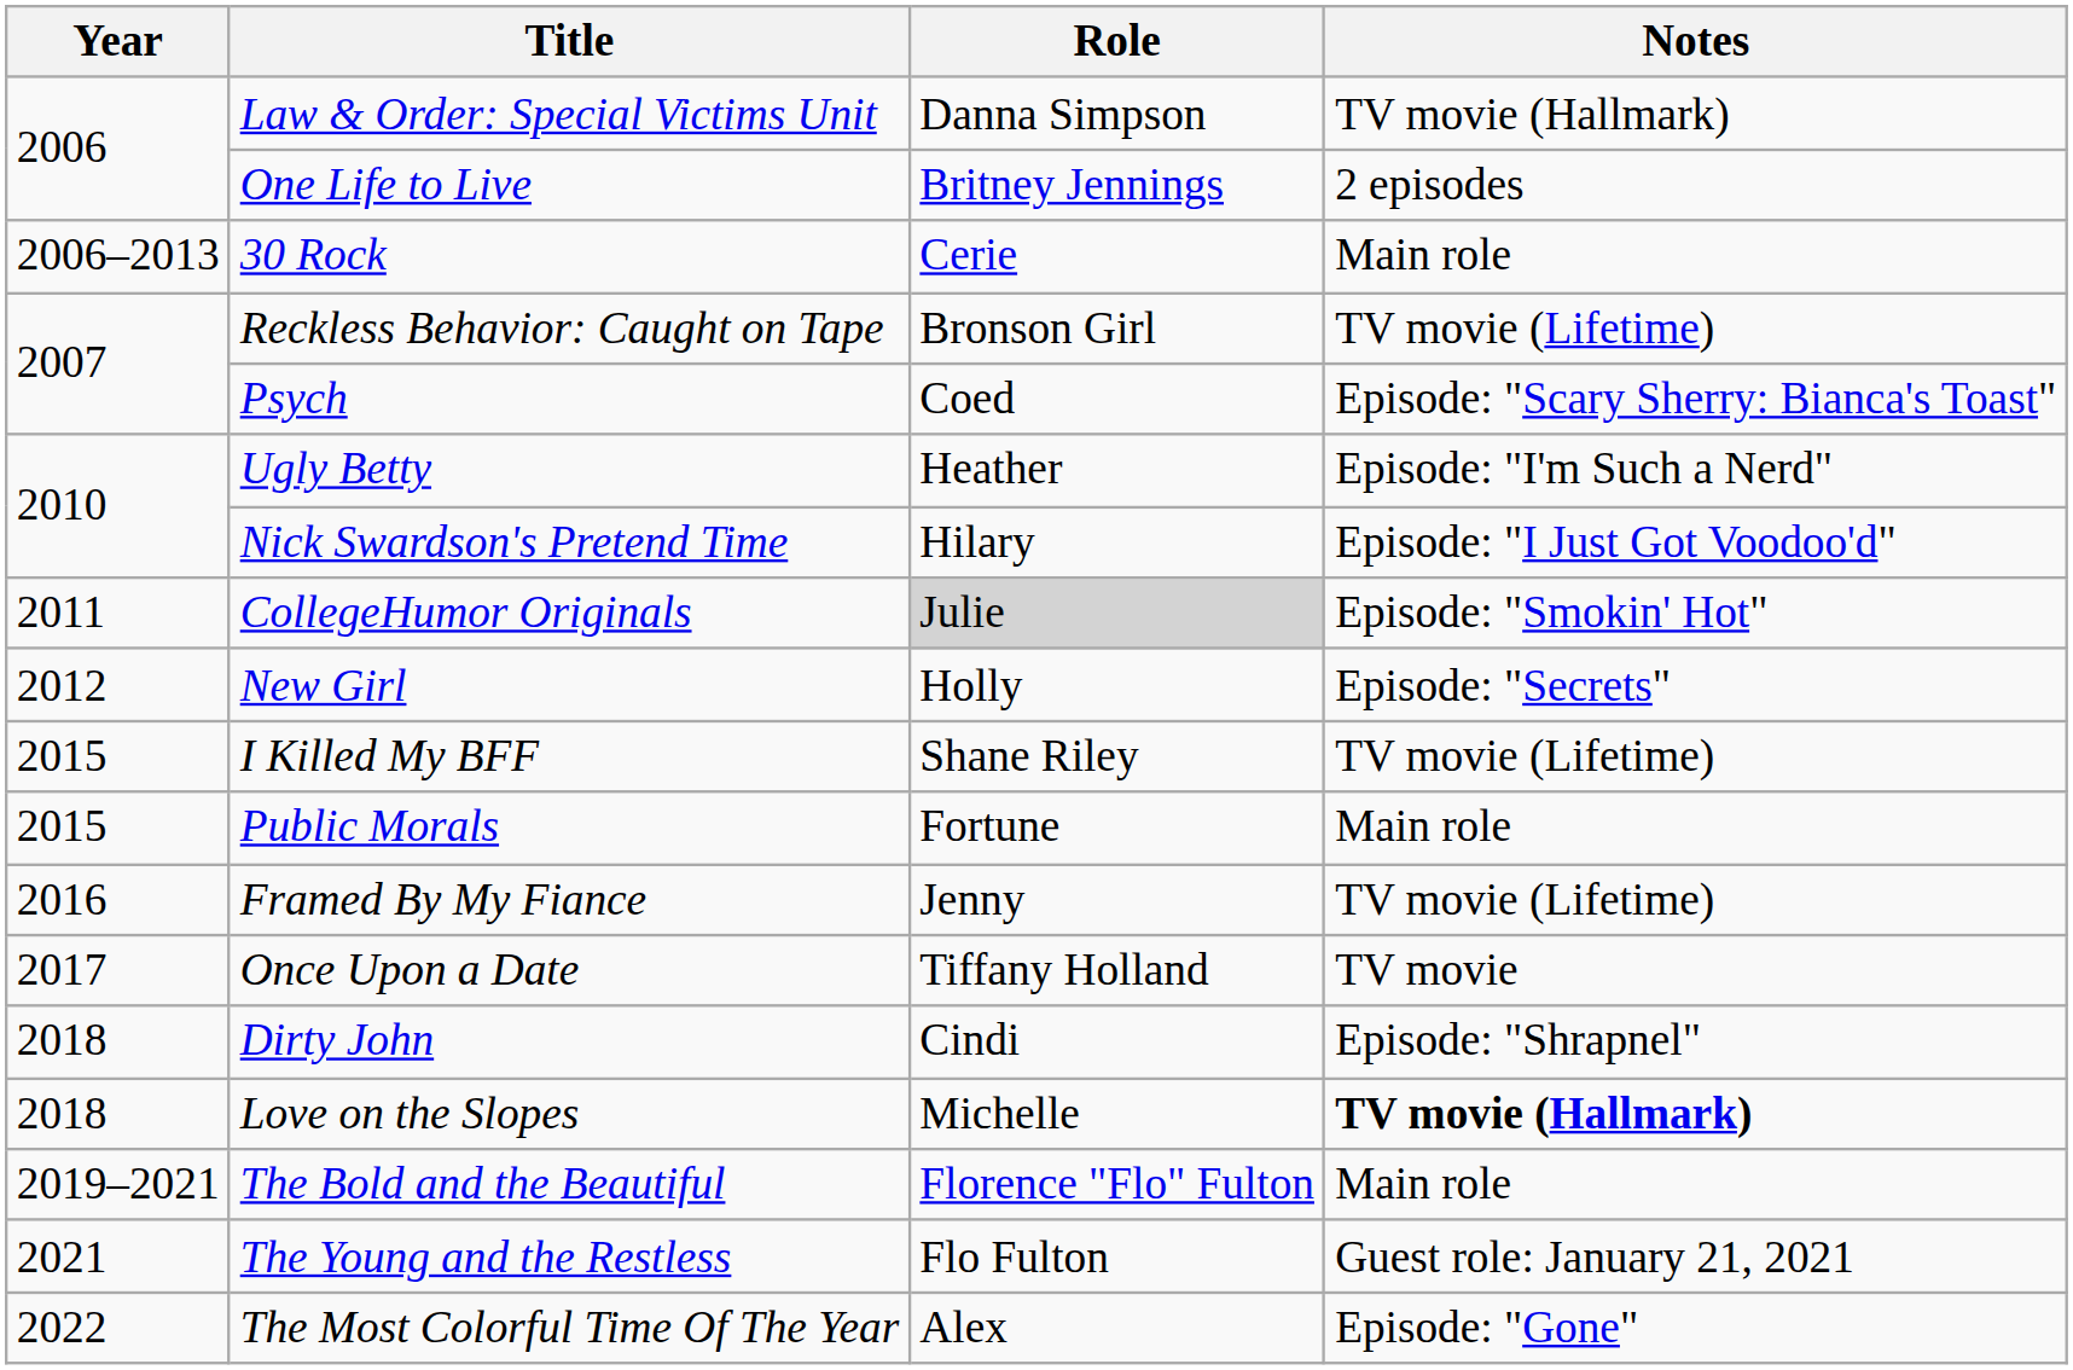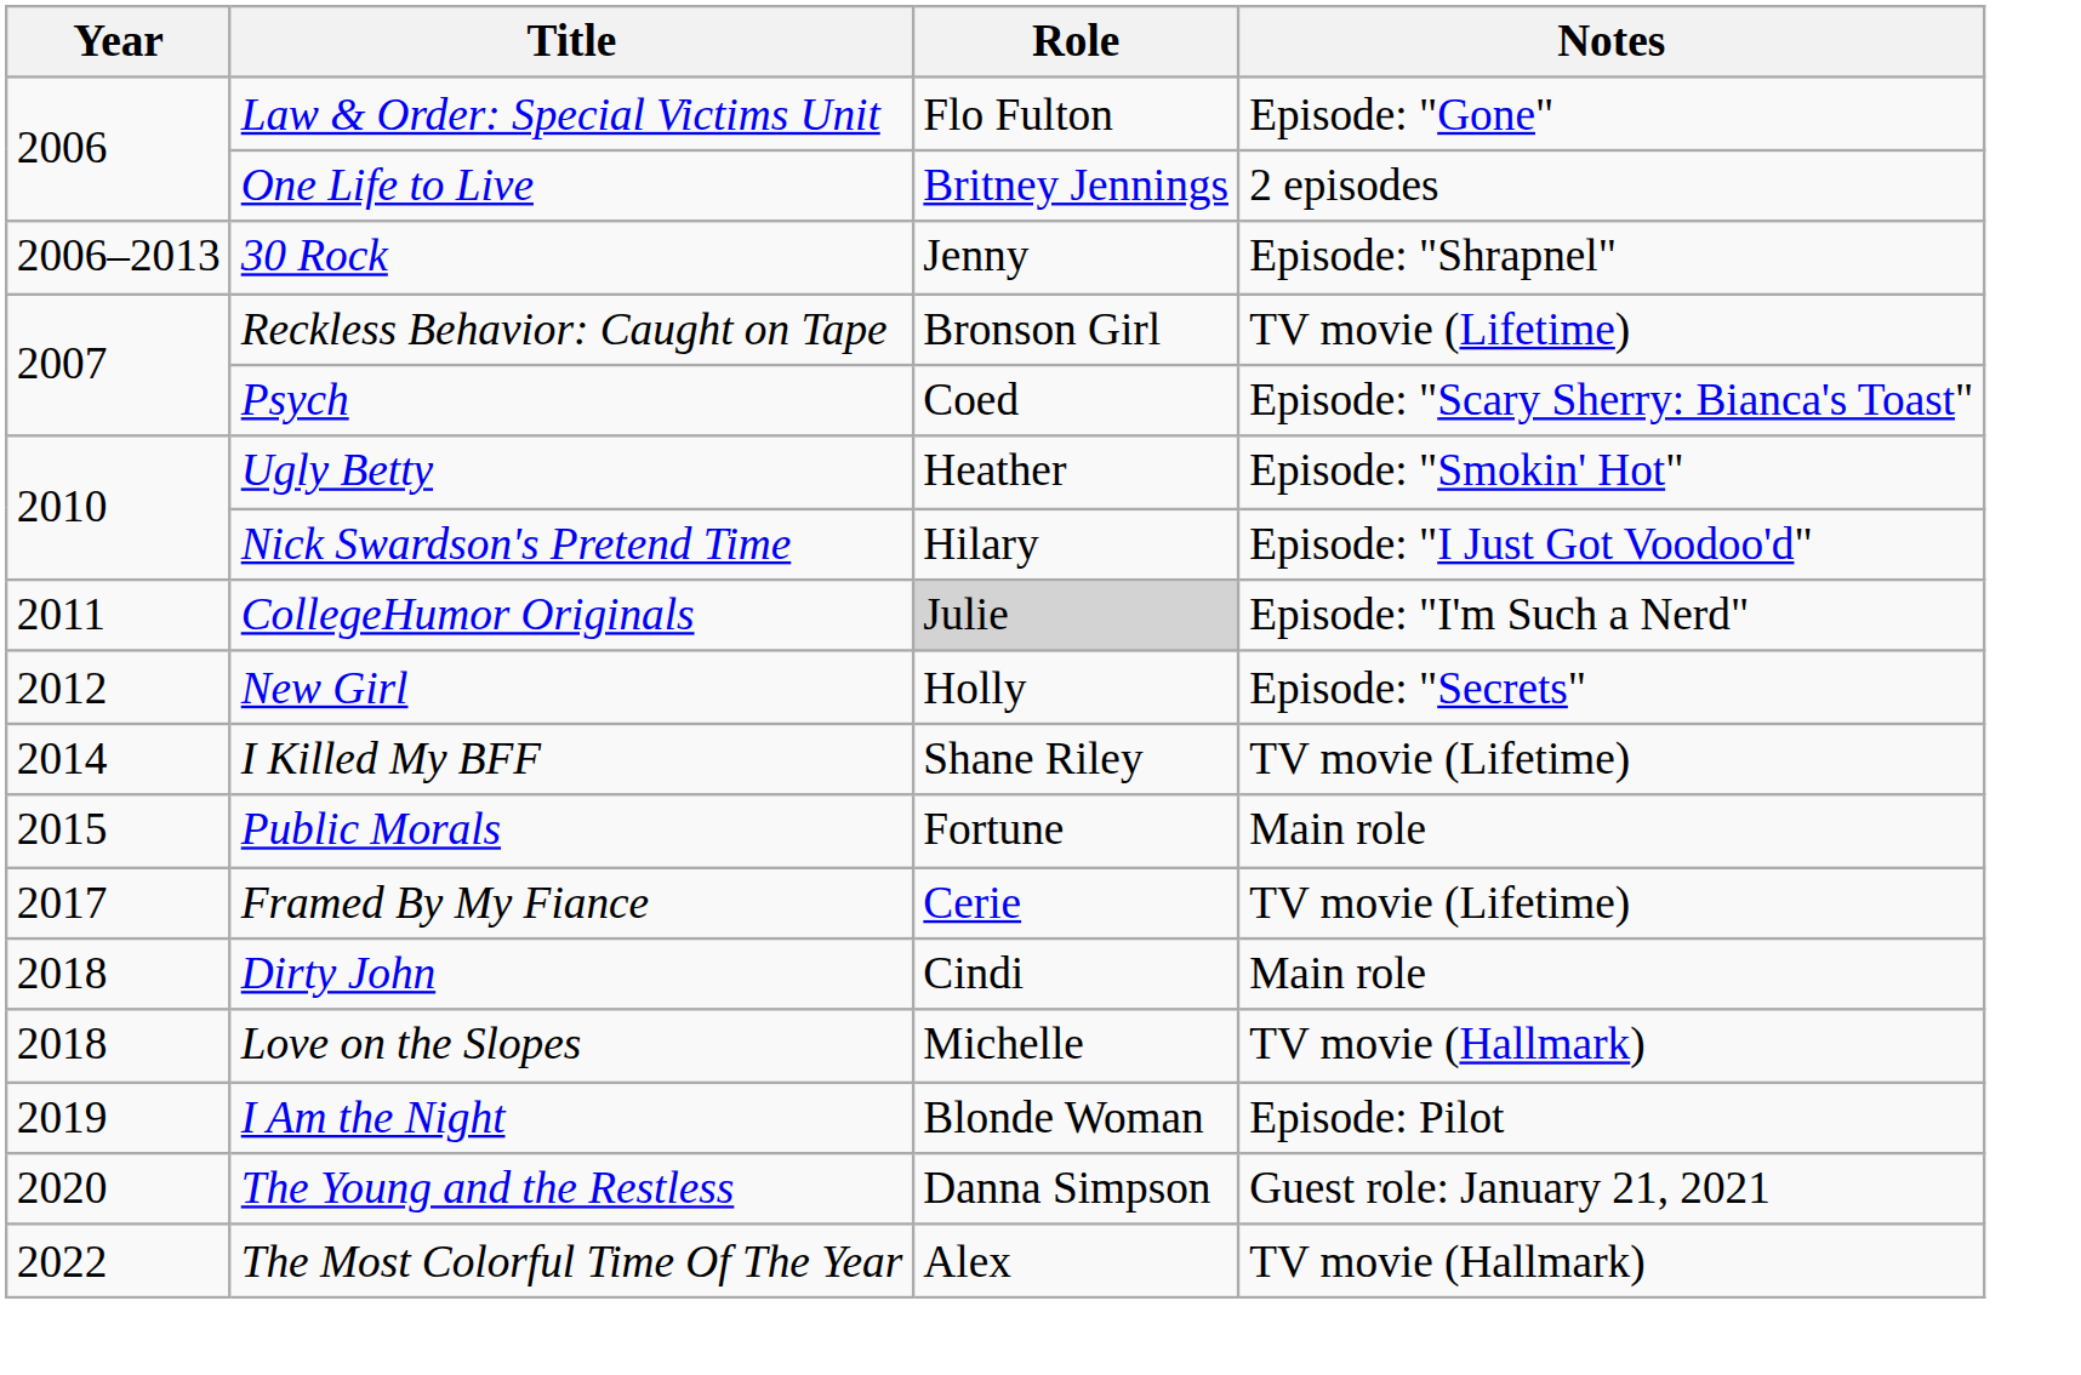Law & Order: Special Victims Unit | Role: Danna Simpson -> Flo Fulton
Law & Order: Special Victims Unit | Notes: TV movie (Hallmark) -> Episode: "Gone"
30 Rock | Role: Cerie -> Jenny
30 Rock | Notes: Main role -> Episode: "Shrapnel"
Ugly Betty | Notes: Episode: "I'm Such a Nerd" -> Episode: "Smokin' Hot"
CollegeHumor Originals | Notes: Episode: "Smokin' Hot" -> Episode: "I'm Such a Nerd"
I Killed My BFF | Year: 2015 -> 2014
Framed By My Fiance | Year: 2016 -> 2017
Framed By My Fiance | Role: Jenny -> Cerie
- row: 2017 | Once Upon a Date | Tiffany Holland | TV movie
Dirty John | Notes: Episode: "Shrapnel" -> Main role
Love on the Slopes | Notes: bold -> normal
+ row: 2019 | I Am the Night | Blonde Woman | Episode: Pilot
- row: 2019–2021 | The Bold and the Beautiful | Florence "Flo" Fulton | Main role
The Young and the Restless | Year: 2021 -> 2020
The Young and the Restless | Role: Flo Fulton -> Danna Simpson
The Most Colorful Time Of The Year | Notes: Episode: "Gone" -> TV movie (Hallmark)
